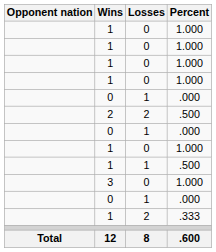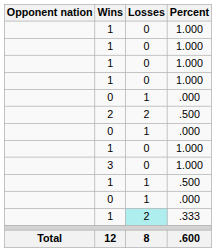rows swapped: 3 <-> 1 / .500
1 / .333 | Losses: no background -> paleturquoise background
